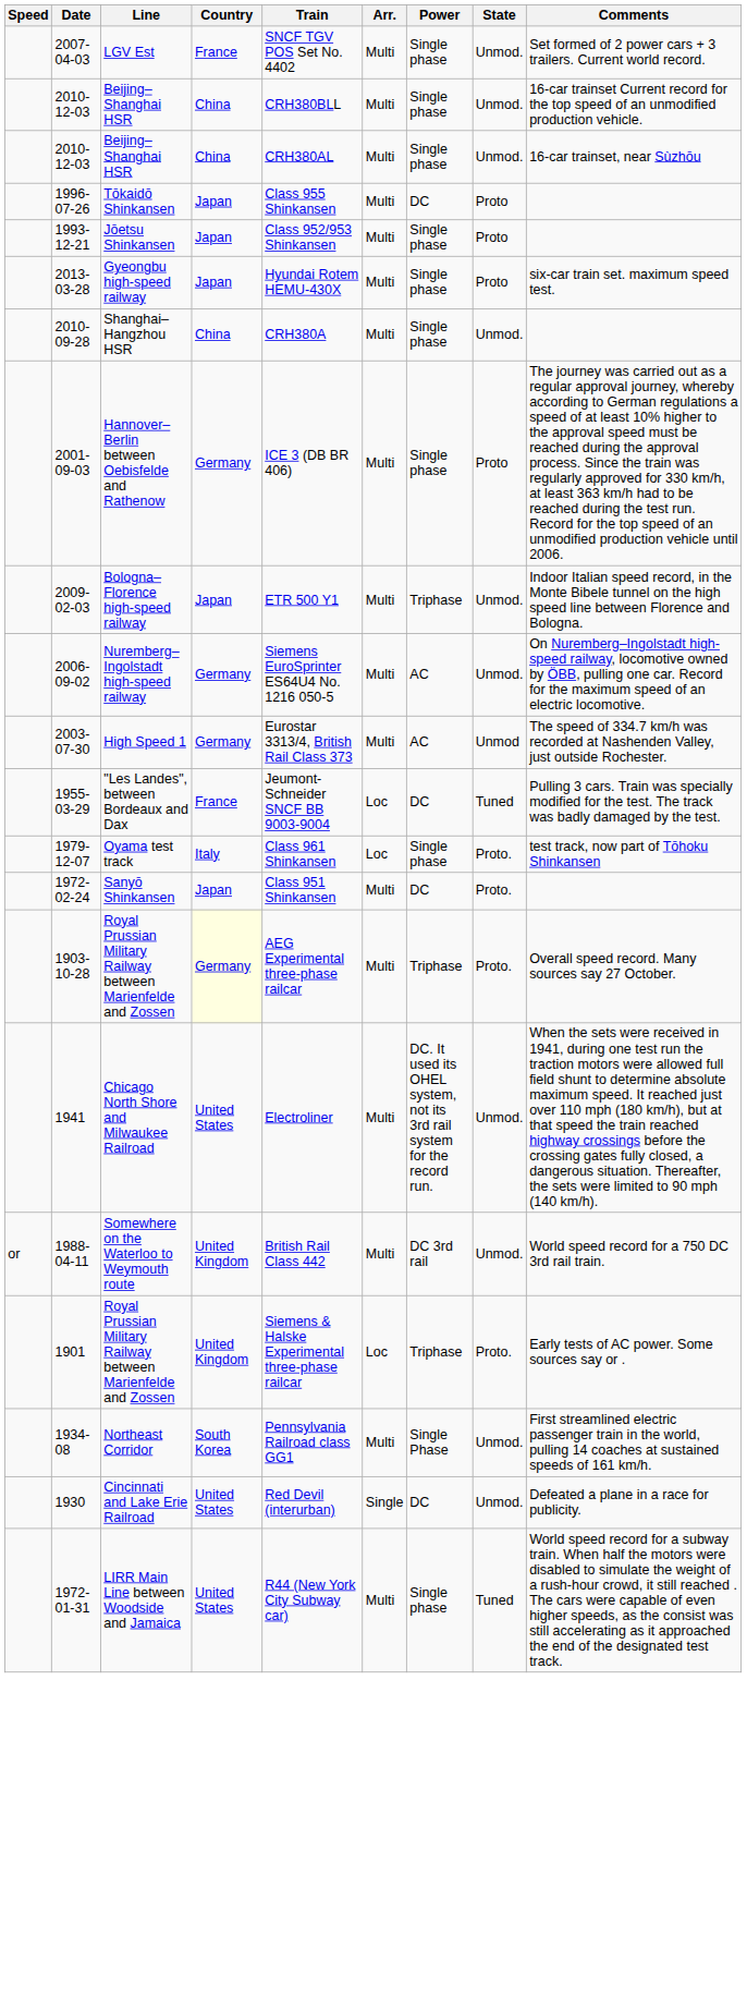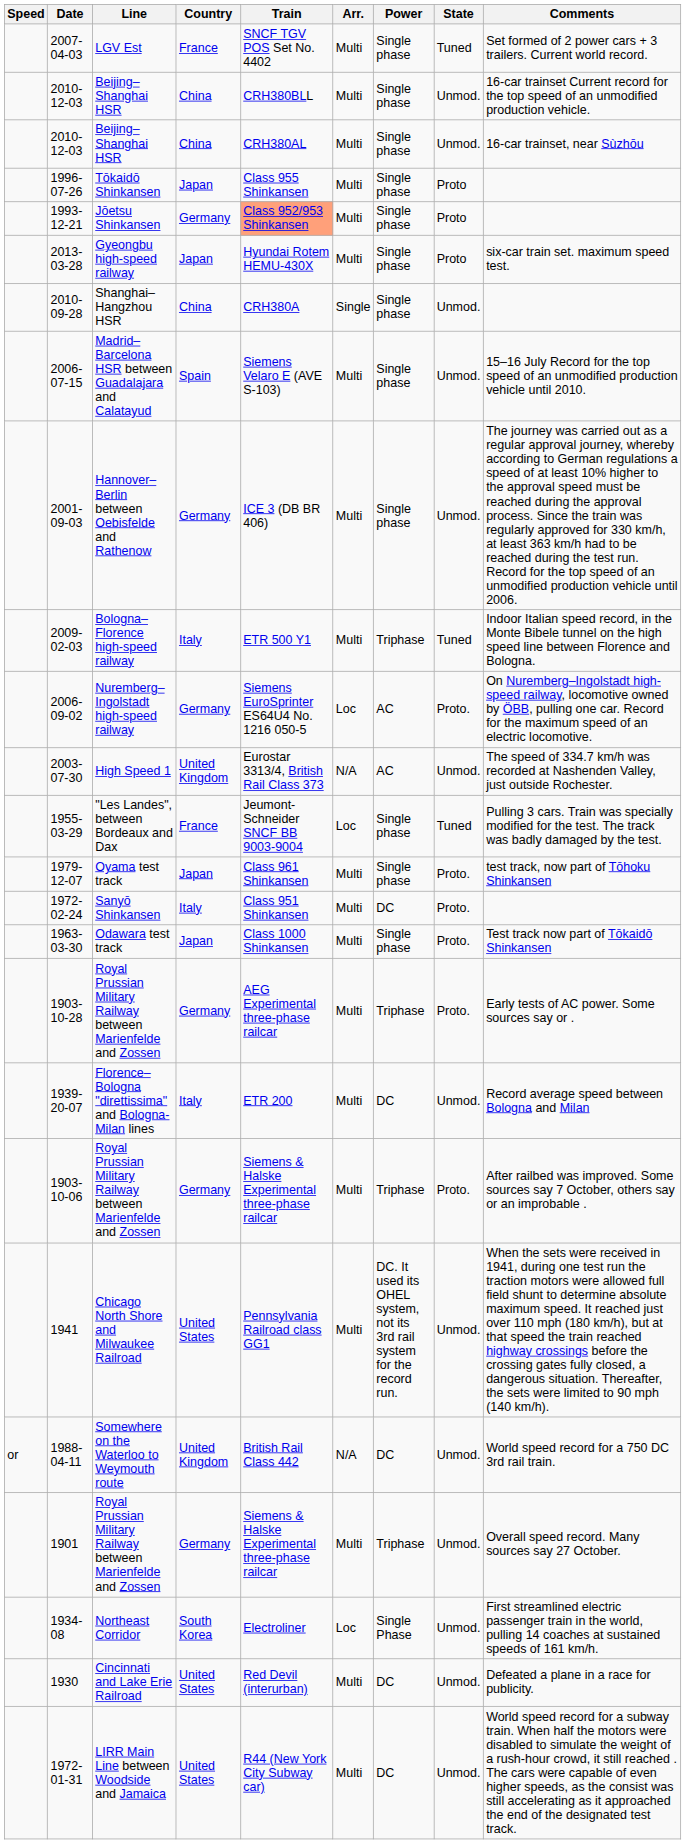2007-04-03 | State: Unmod. -> Tuned
1996-07-26 | Power: DC -> Single phase
1993-12-21 | Country: Japan -> Germany
1993-12-21 | Train: no background -> lightsalmon background
2010-09-28 | Arr.: Multi -> Single
+ row: 2006-07-15 | Madrid–Barcelona HSR between Guadalajara and Calatayud | Spain | Siemens Velaro E (AVE S-103) | Multi | Single phase | Unmod. | 15–16 July Record for the top speed of an unmodified production vehicle until 2010.
2001-09-03 | State: Proto -> Unmod.
2009-02-03 | Country: Japan -> Italy
2009-02-03 | State: Unmod. -> Tuned
2006-09-02 | Arr.: Multi -> Loc
2006-09-02 | State: Unmod. -> Proto.
2003-07-30 | Country: Germany -> United Kingdom
2003-07-30 | Arr.: Multi -> N/A
2003-07-30 | State: Unmod -> Unmod.
1955-03-29 | Power: DC -> Single phase
1979-12-07 | Country: Italy -> Japan
1979-12-07 | Arr.: Loc -> Multi
1972-02-24 | Country: Japan -> Italy
+ row: 1963-03-30 | Odawara test track | Japan | Class 1000 Shinkansen | Multi | Single phase | Proto. | Test track now part of Tōkaidō Shinkansen
1903-10-28 | Country: lightyellow background -> no background
1903-10-28 | Comments: Overall speed record. Many sources say 27 October. -> Early tests of AC power. Some sources say or .
+ row: 1939-20-07 | Florence–Bologna "direttissima" and Bologna-Milan lines | Italy | ETR 200 | Multi | DC | Unmod. | Record average speed between Bologna and Milan
+ row: 1903-10-06 | Royal Prussian Military Railway between Marienfelde and Zossen | Germany | Siemens & Halske Experimental three-phase railcar | Multi | Triphase | Proto. | After railbed was improved. Some sources say 7 October, others say or an improbable .
1941 | Train: Electroliner -> Pennsylvania Railroad class GG1
1988-04-11 | Arr.: Multi -> N/A
1988-04-11 | Power: DC 3rd rail -> DC
1901 | Country: United Kingdom -> Germany
1901 | Arr.: Loc -> Multi
1901 | State: Proto. -> Unmod.
1901 | Comments: Early tests of AC power. Some sources say or . -> Overall speed record. Many sources say 27 October.
1934-08 | Train: Pennsylvania Railroad class GG1 -> Electroliner
1934-08 | Arr.: Multi -> Loc
1930 | Arr.: Single -> Multi
1972-01-31 | Power: Single phase -> DC
1972-01-31 | State: Tuned -> Unmod.
